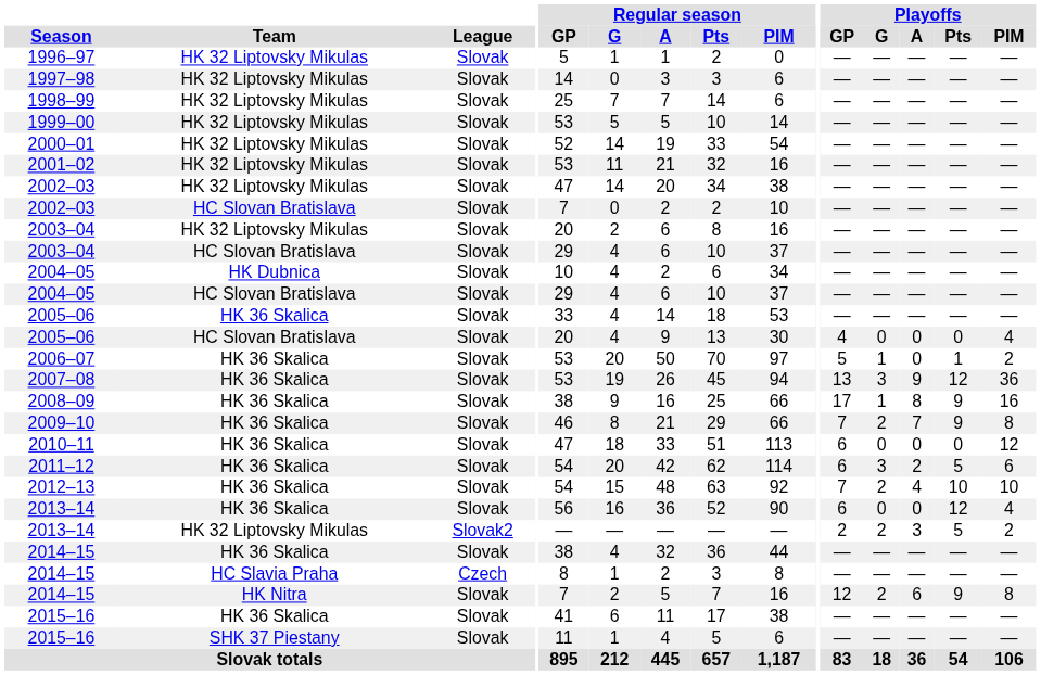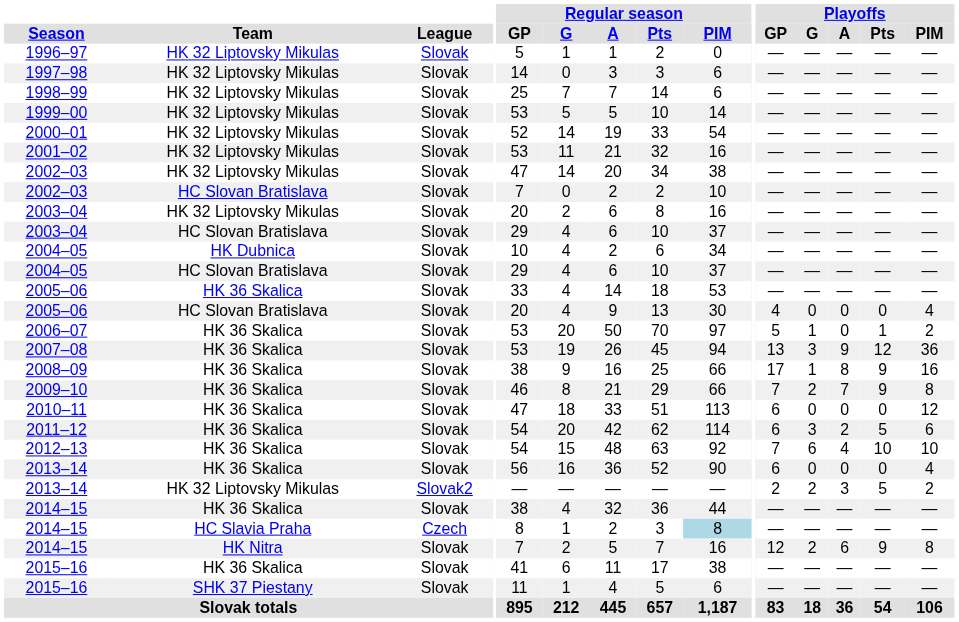2012–13 | Playoffs / G: 2 -> 6
2013–14 / HK 36 Skalica | Playoffs / Pts: 12 -> 0
2014–15 / HC Slavia Praha | Regular season / PIM: no background -> lightblue background
